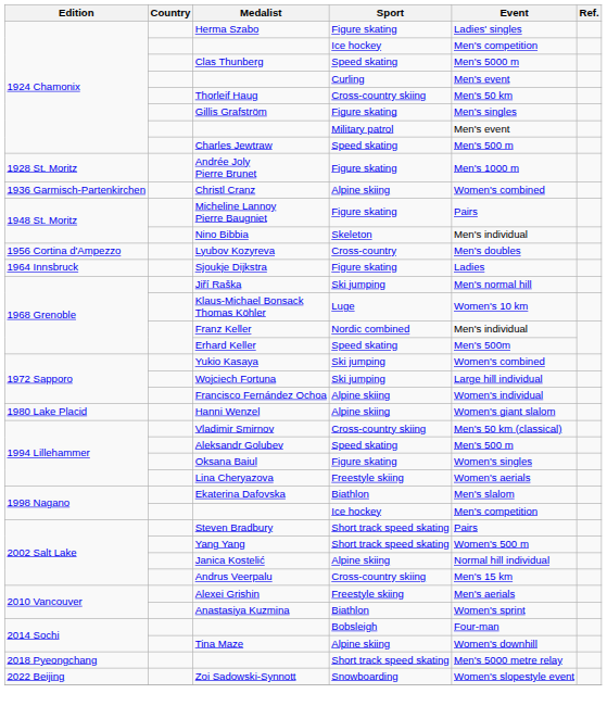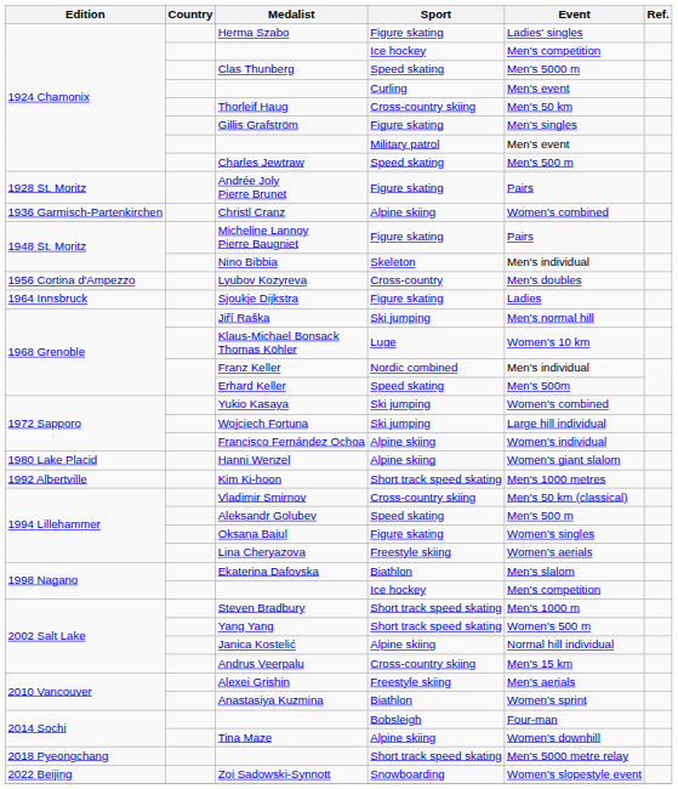Andrée Joly Pierre Brunet | Event: Men's 1000 m -> Pairs
+ row: 1992 Albertville | Kim Ki-hoon | Short track speed skating | Men's 1000 metres
Steven Bradbury | Event: Pairs -> Men's 1000 m
